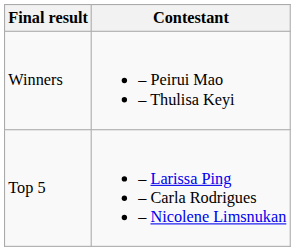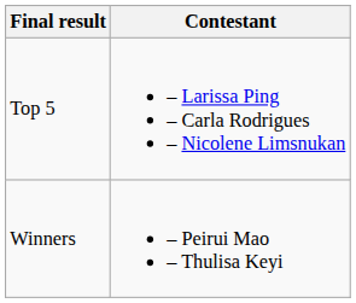rows swapped: Winners <-> Top 5
